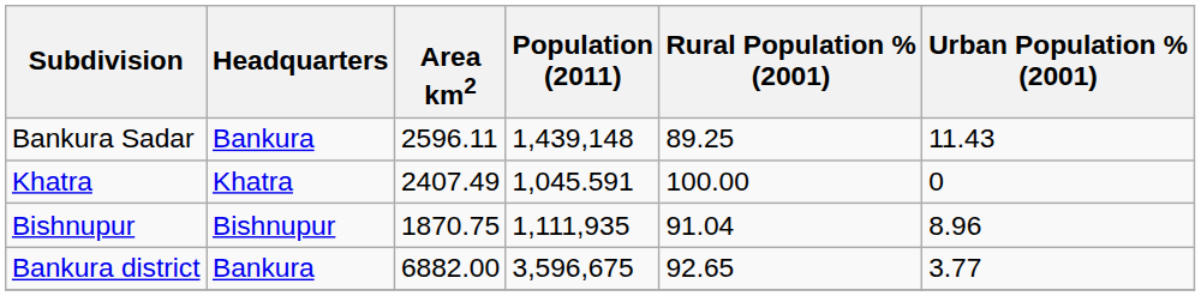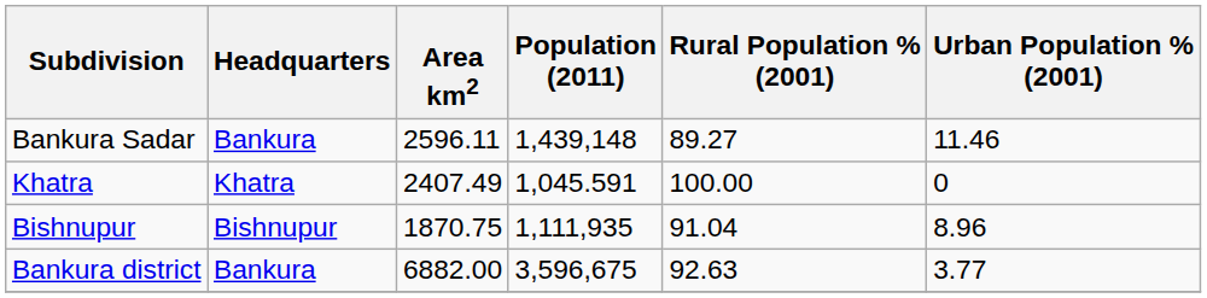Bankura Sadar | Rural Population % (2001): 89.25 -> 89.27
Bankura Sadar | Urban Population % (2001): 11.43 -> 11.46
Bankura district | Rural Population % (2001): 92.65 -> 92.63
